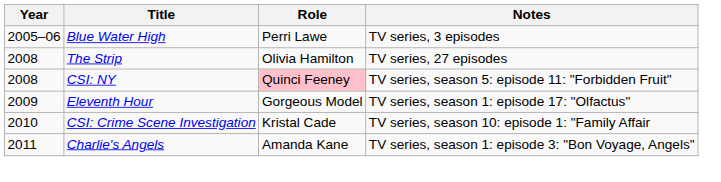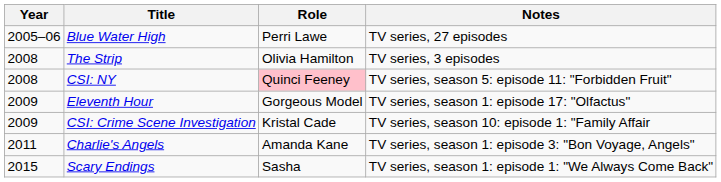Blue Water High | Notes: TV series, 3 episodes -> TV series, 27 episodes
The Strip | Notes: TV series, 27 episodes -> TV series, 3 episodes
CSI: Crime Scene Investigation | Year: 2010 -> 2009
+ row: 2015 | Scary Endings | Sasha | TV series, season 1: episode 1: "We Always Come Back"
